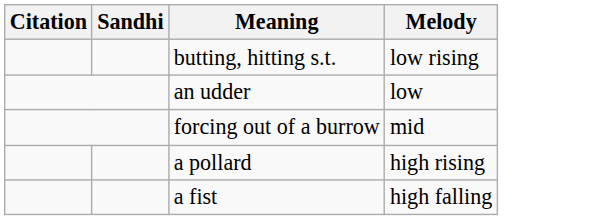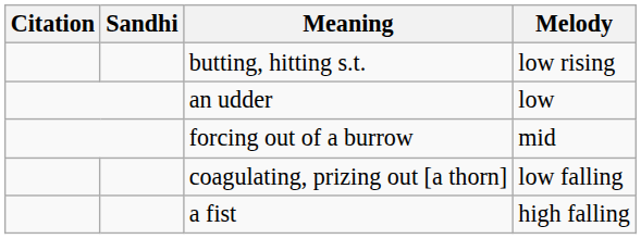- row: a pollard | high rising
+ row: coagulating, prizing out [a thorn] | low falling
